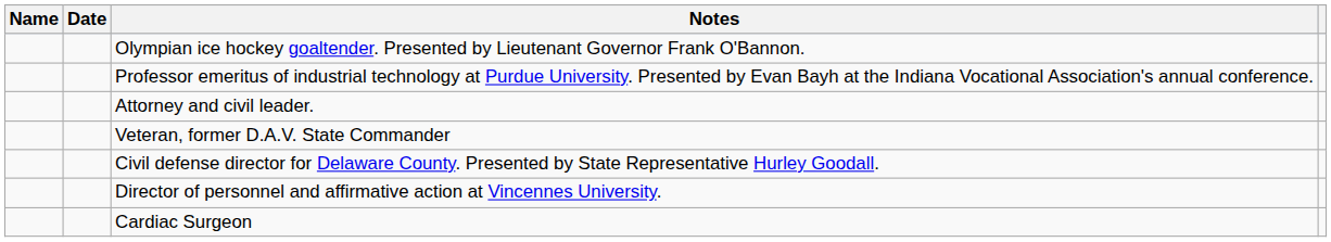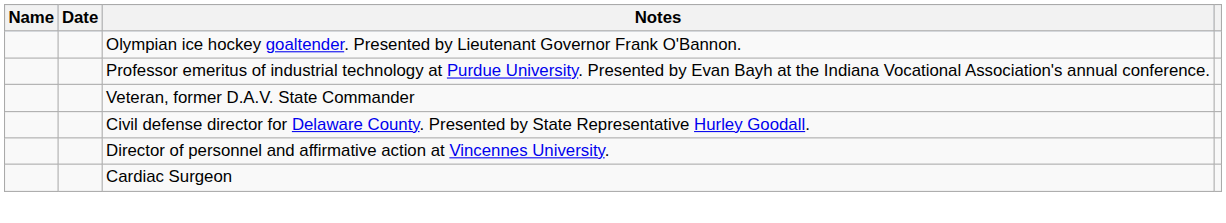- row: Attorney and civil leader.
